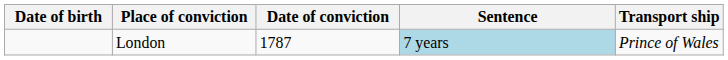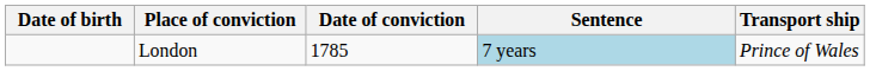London | Date of conviction: 1787 -> 1785
